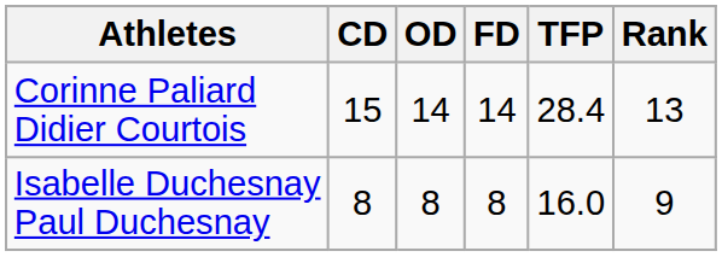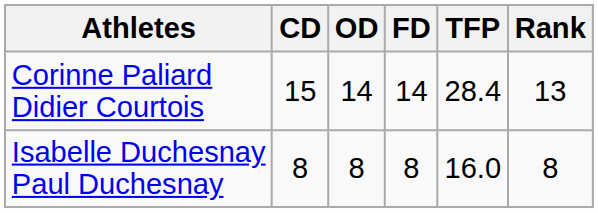Isabelle Duchesnay Paul Duchesnay | Rank: 9 -> 8
